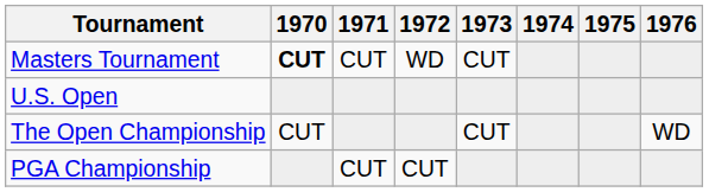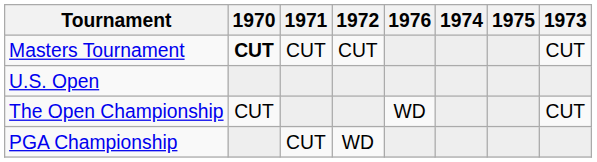columns swapped: 1973 <-> 1976
Masters Tournament | 1972: WD -> CUT
PGA Championship | 1972: CUT -> WD
